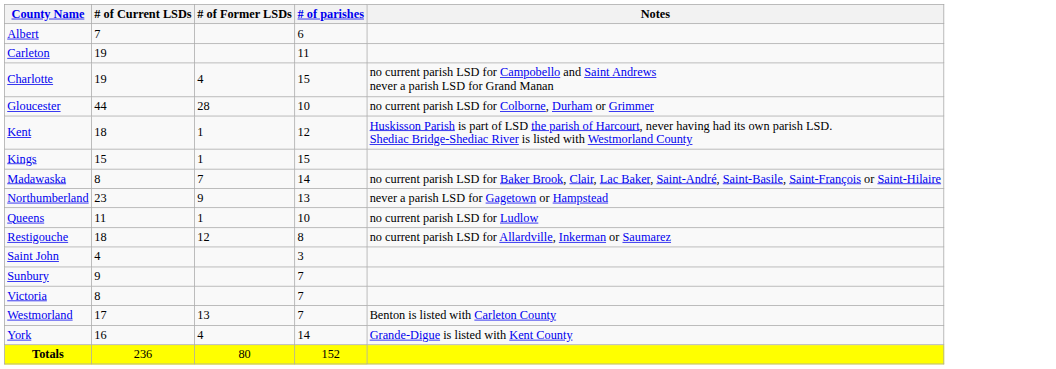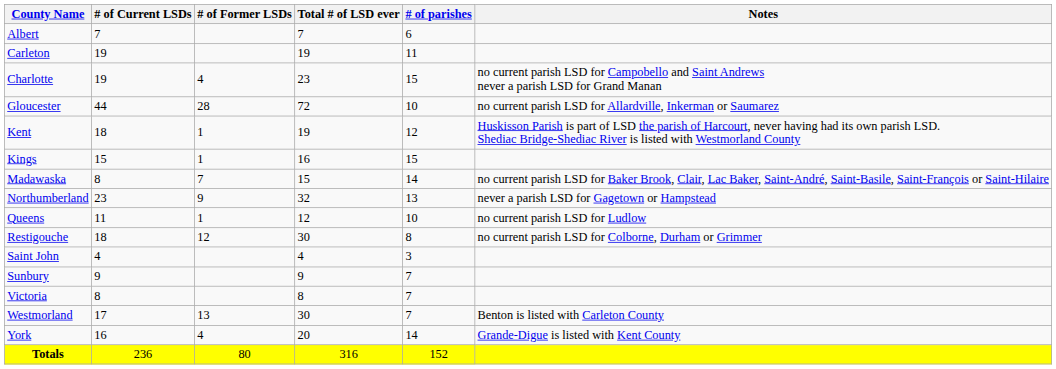+ column: Total # of LSD ever | 7 | 19 | 23 | 72 | 19 | 16 | 15 | 32 | 12 | 30 | 4 | 9 | 8 | 30 | 20 | 316
Gloucester | Notes: no current parish LSD for Colborne, Durham or Grimmer -> no current parish LSD for Allardville, Inkerman or Saumarez
Restigouche | Notes: no current parish LSD for Allardville, Inkerman or Saumarez -> no current parish LSD for Colborne, Durham or Grimmer
